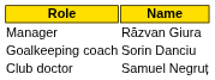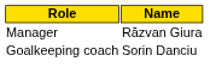- row: Club doctor | Samuel Negruț
